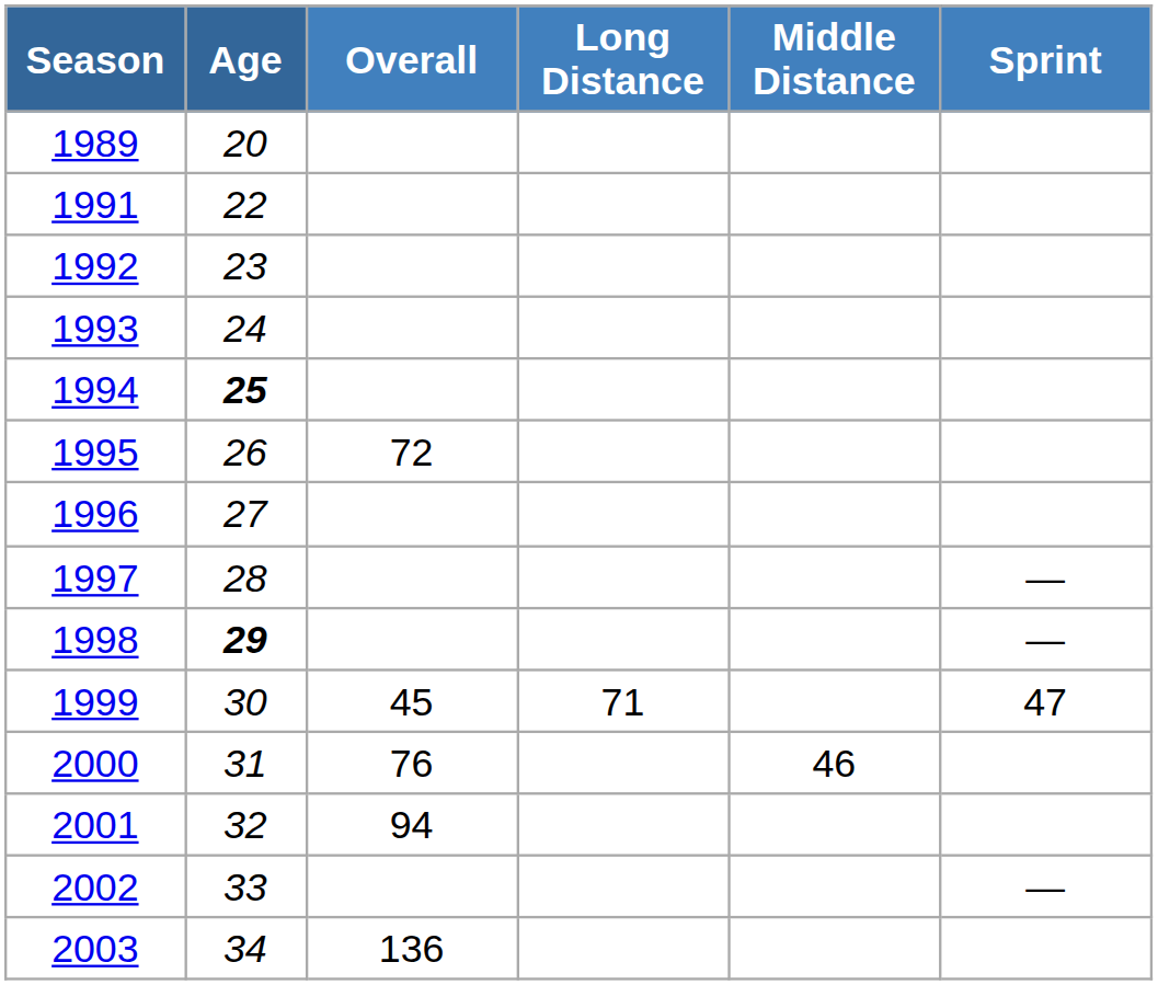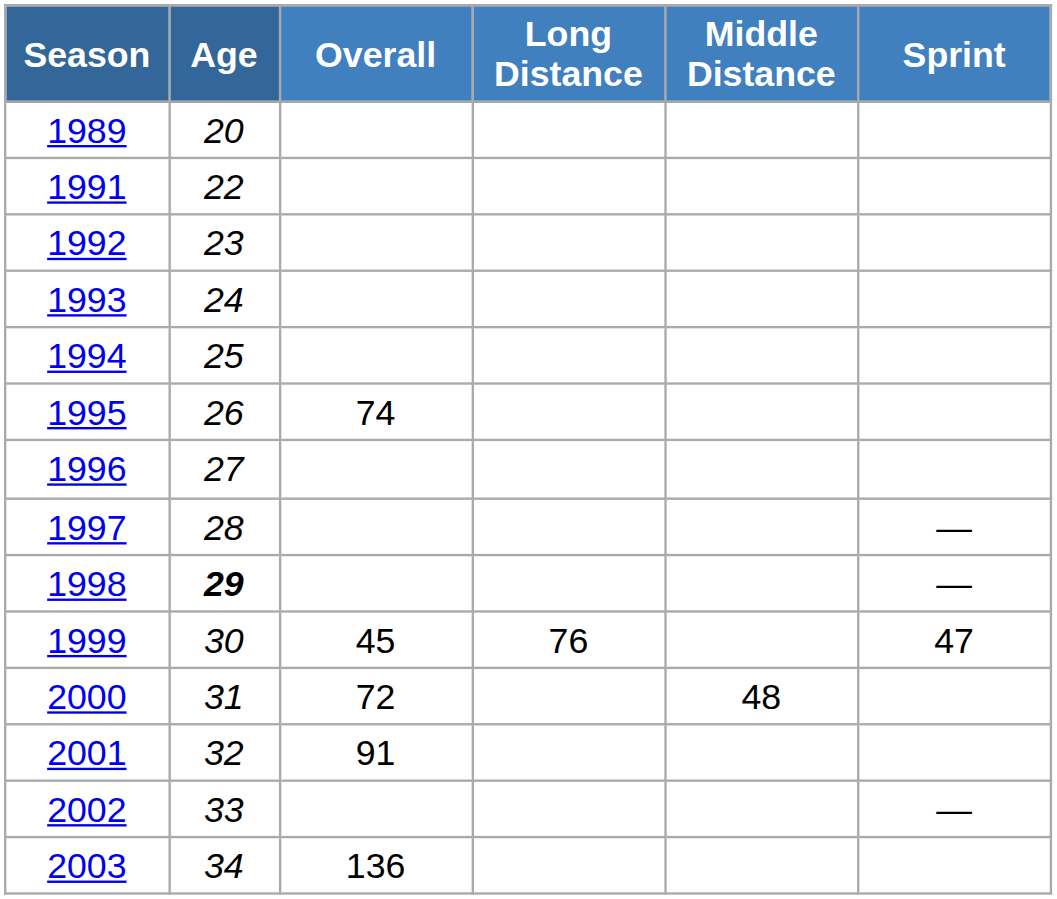1994 | Age: bold -> normal
1995 | Overall: 72 -> 74
1999 | Long Distance: 71 -> 76
2000 | Overall: 76 -> 72
2000 | Middle Distance: 46 -> 48
2001 | Overall: 94 -> 91
